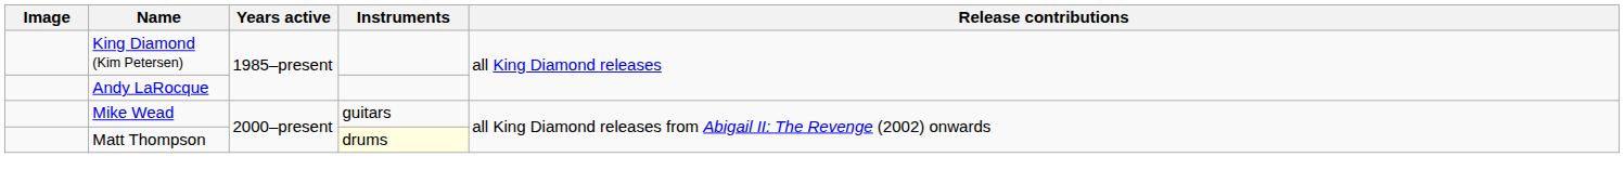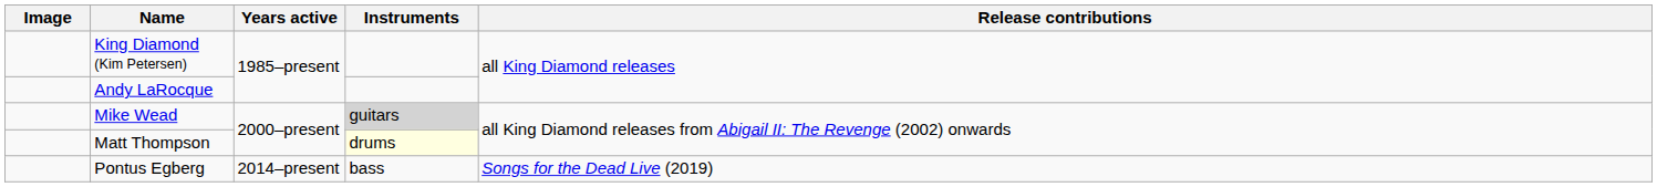Mike Wead | Instruments: no background -> lightgrey background
+ row: Pontus Egberg | 2014–present | bass | Songs for the Dead Live (2019)
